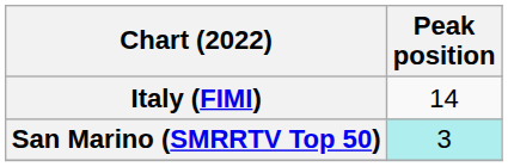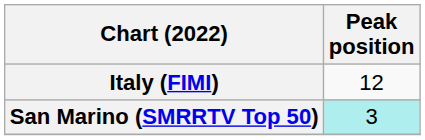Italy (FIMI) | Peak position: 14 -> 12
